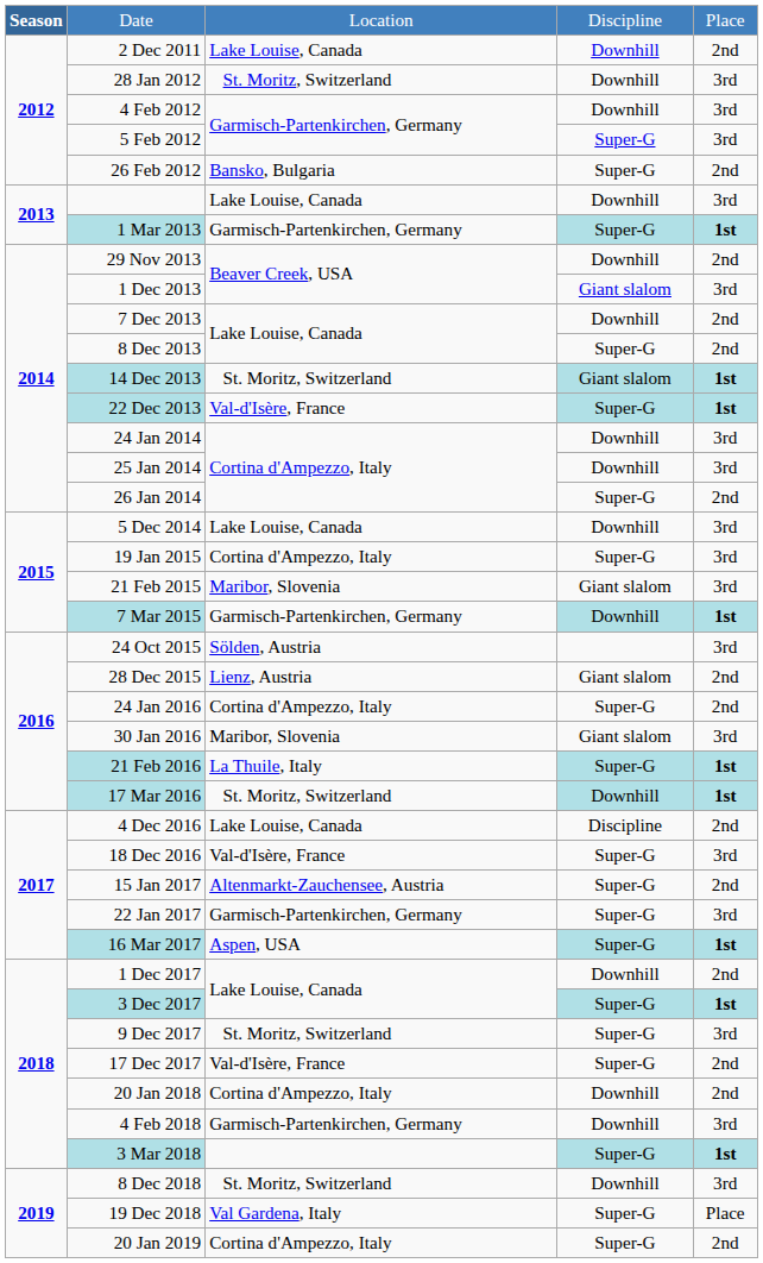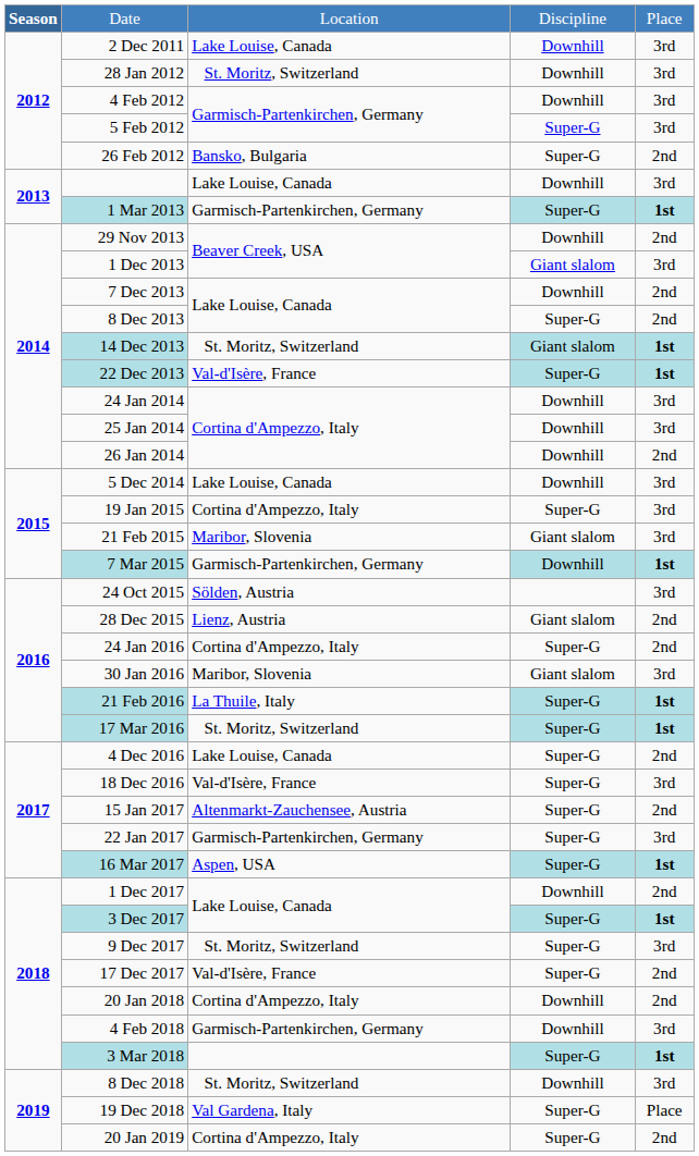2 Dec 2011 | column 5: 2nd -> 3rd
26 Jan 2014 | column 4: Super-G -> Downhill
17 Mar 2016 | column 4: Downhill -> Super-G
4 Dec 2016 | column 4: Discipline -> Super-G
